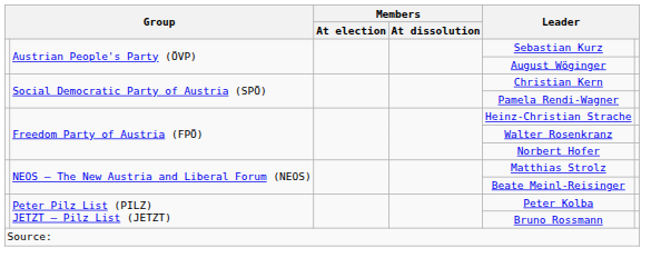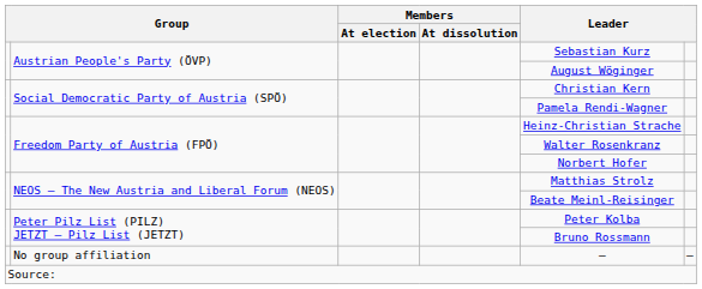+ row: No group affiliation | – | –
